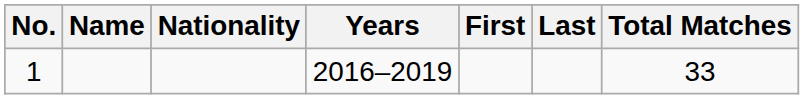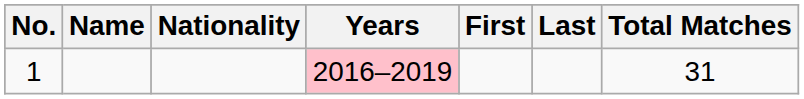1 | Years: no background -> pink background
1 | Total Matches: 33 -> 31
